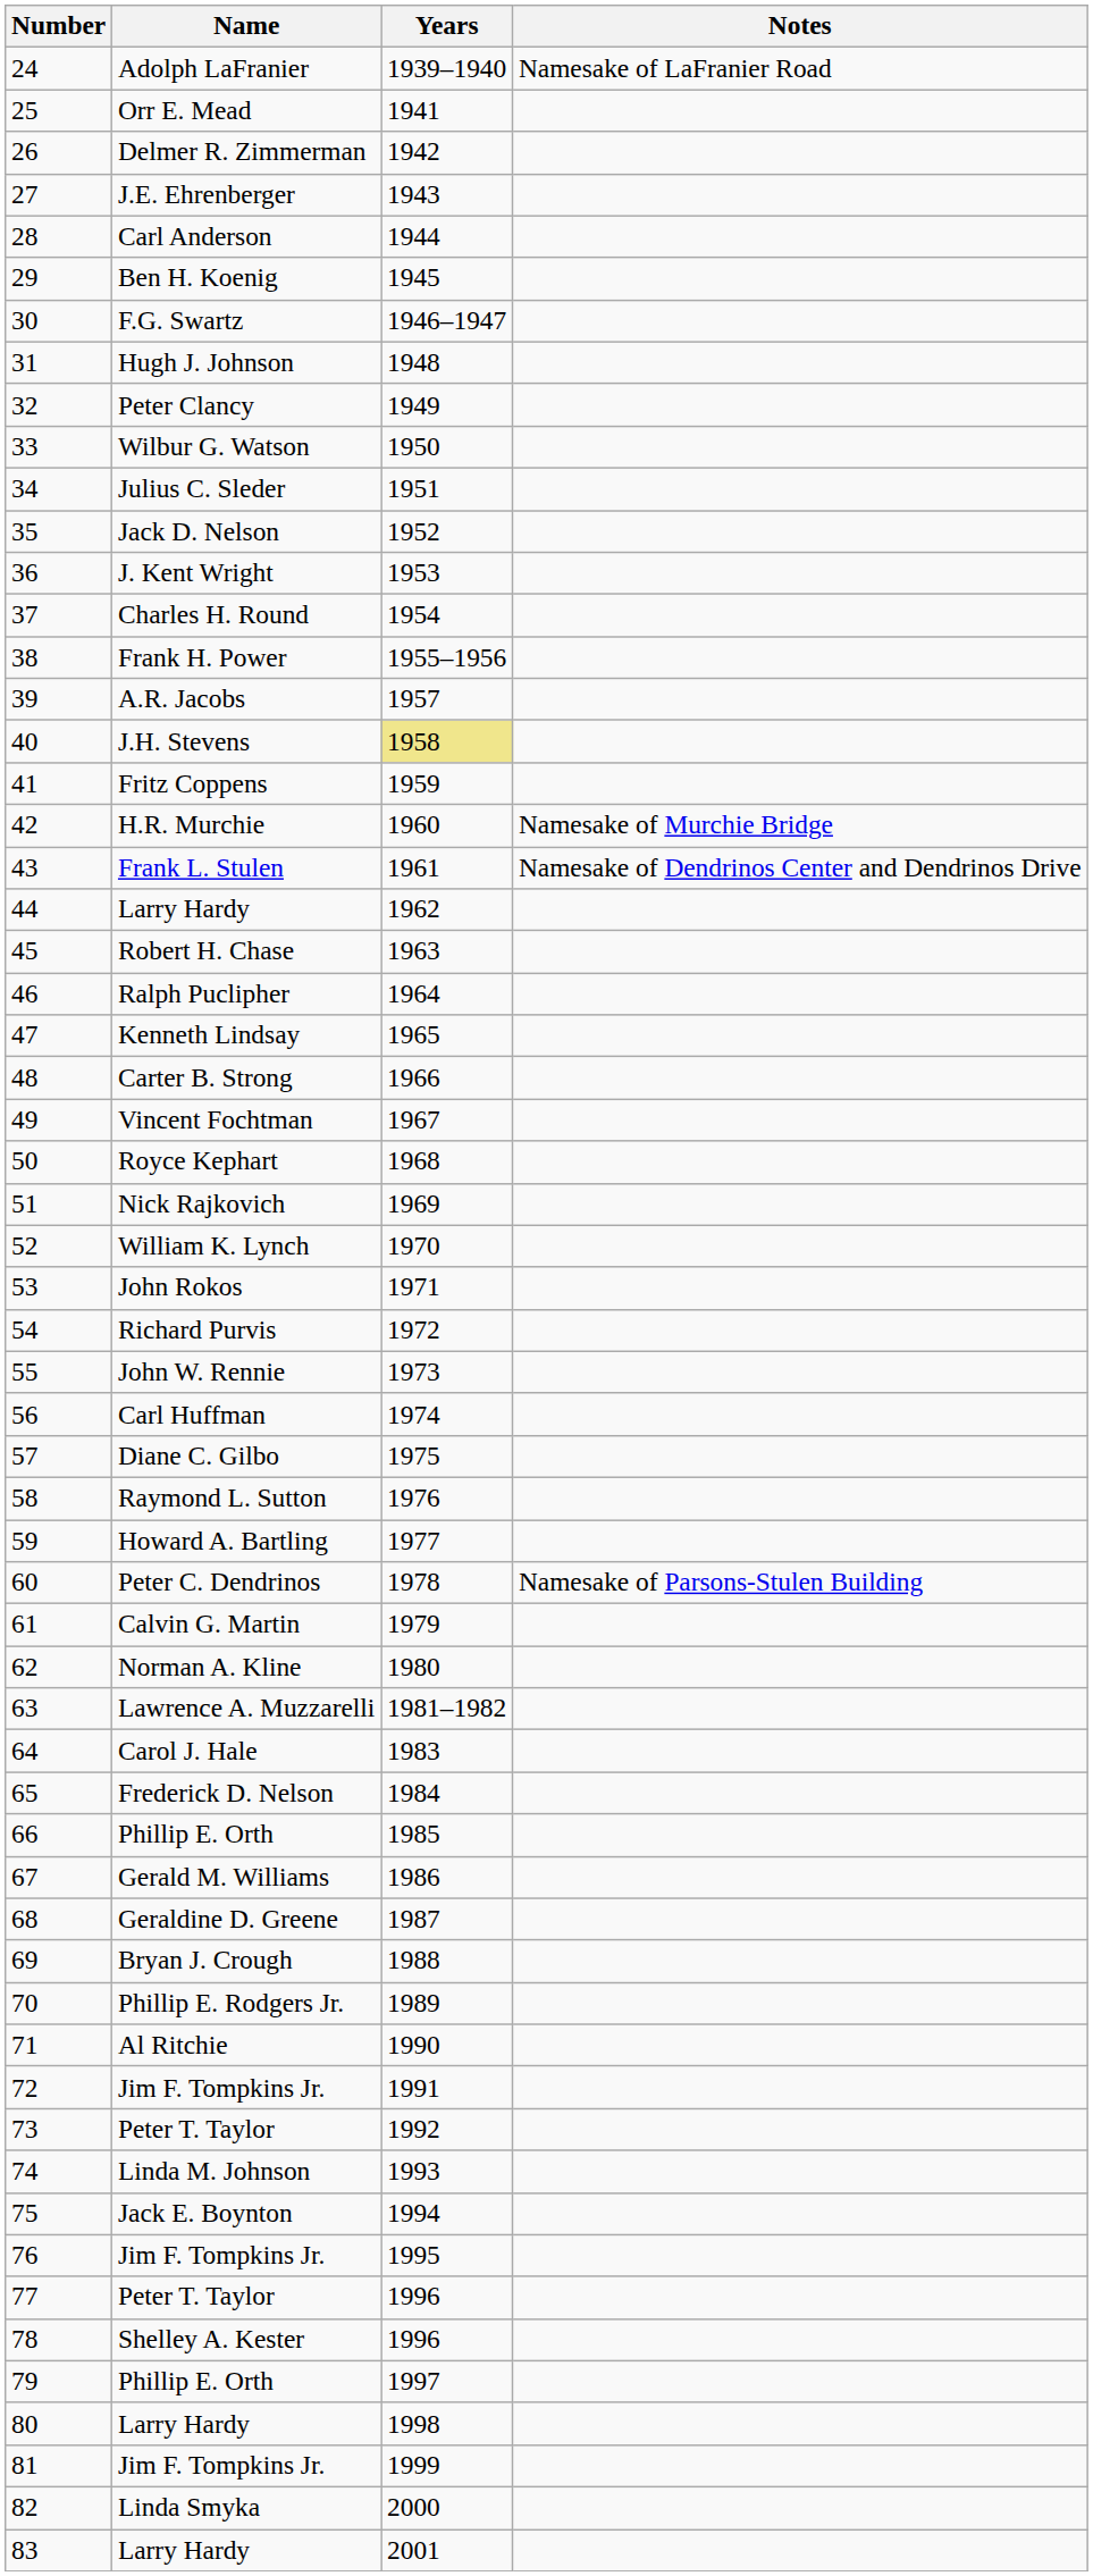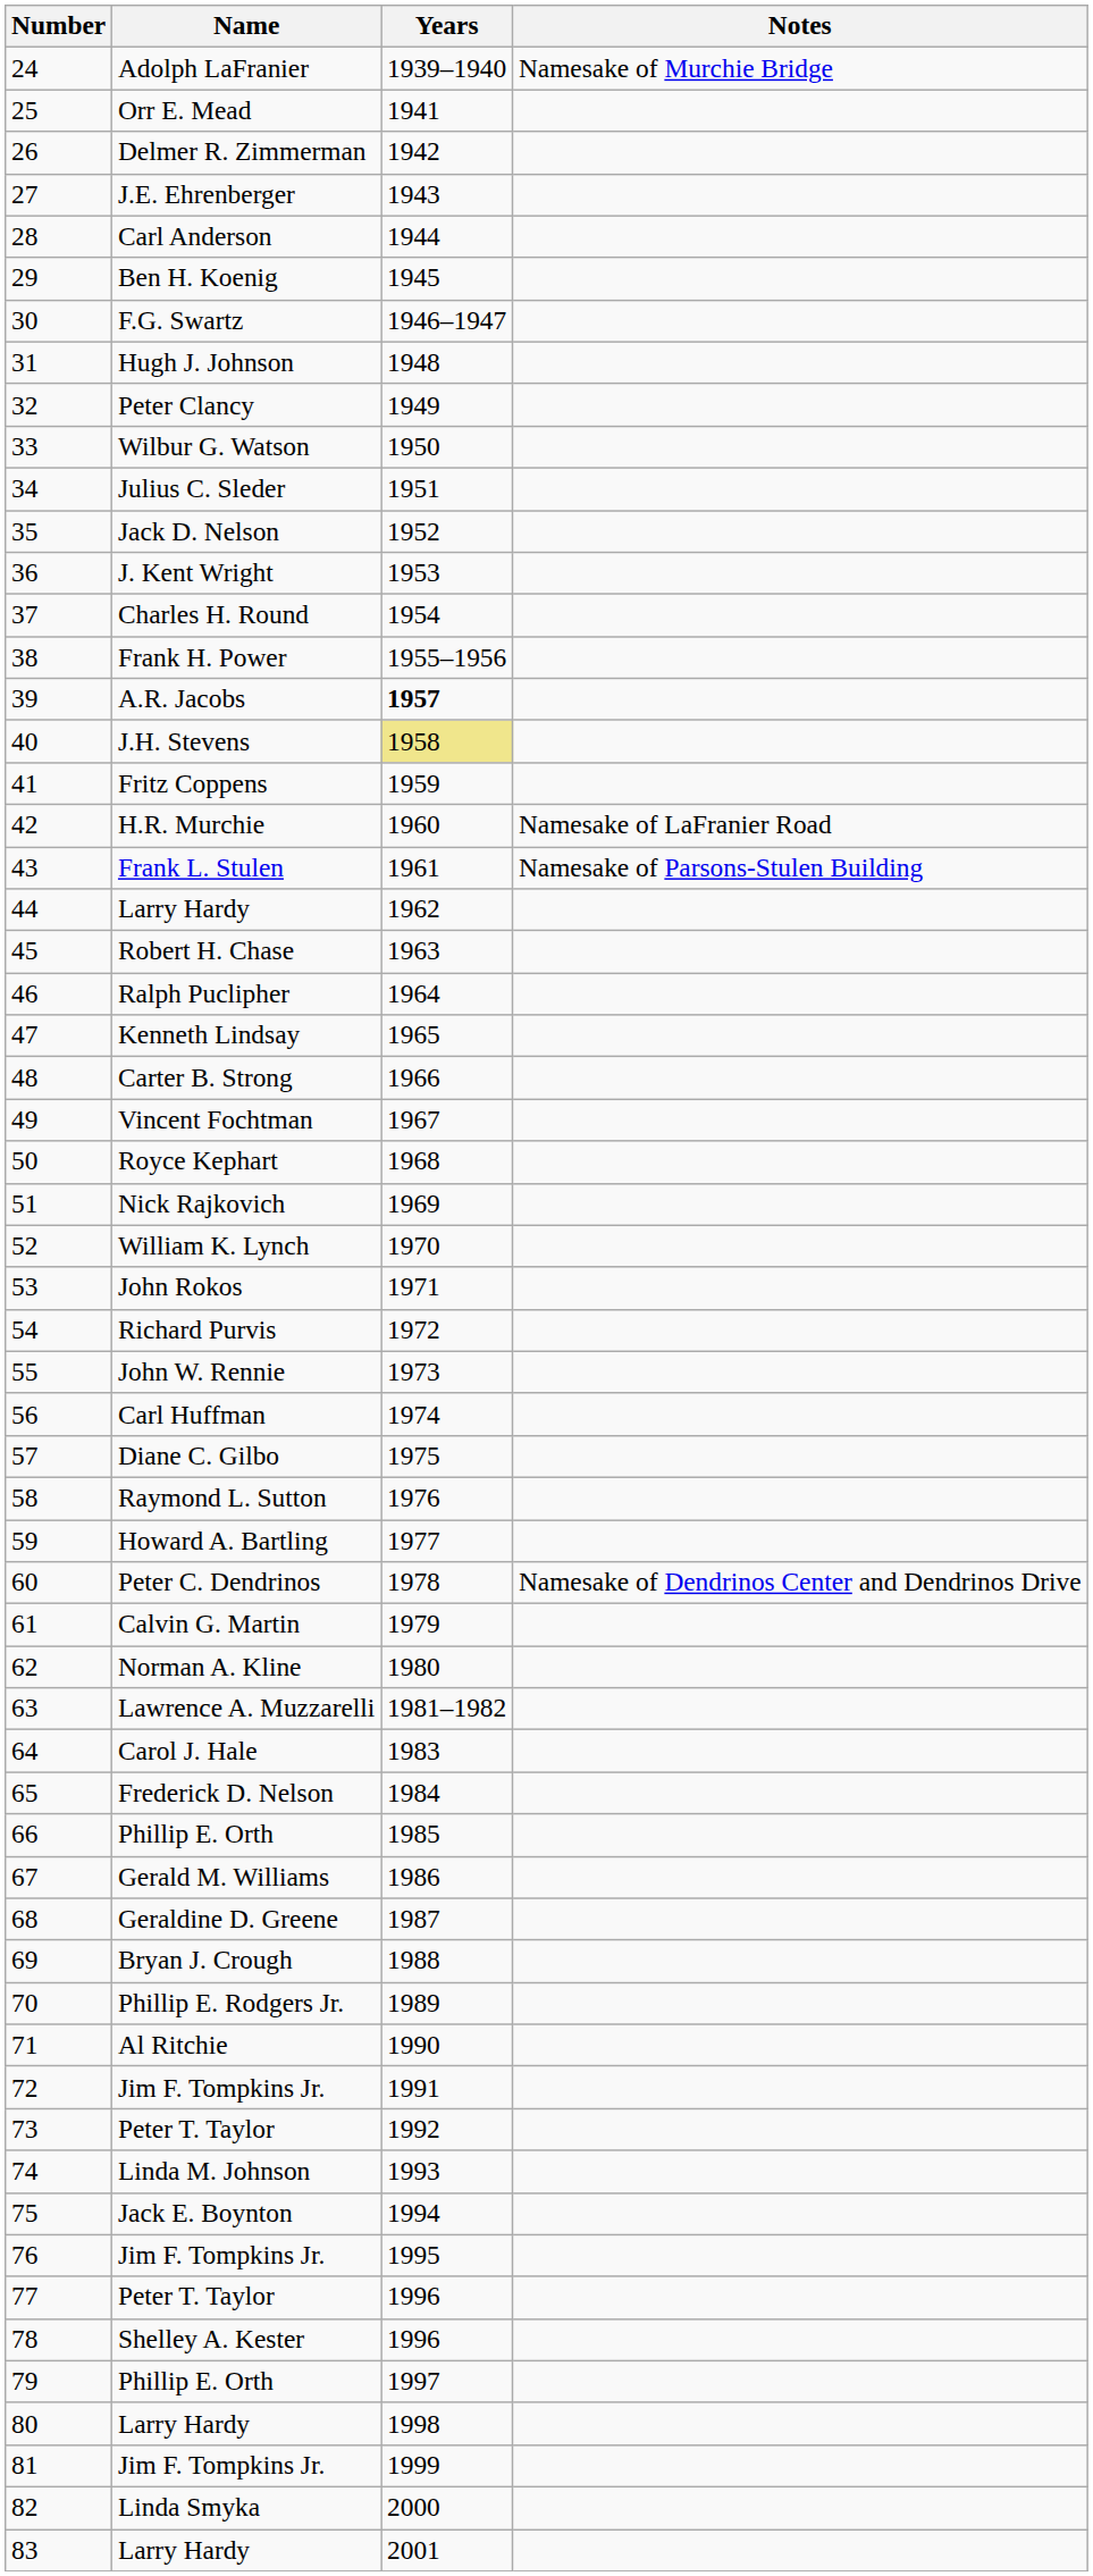Adolph LaFranier | Notes: Namesake of LaFranier Road -> Namesake of Murchie Bridge
A.R. Jacobs | Years: normal -> bold
H.R. Murchie | Notes: Namesake of Murchie Bridge -> Namesake of LaFranier Road
Frank L. Stulen | Notes: Namesake of Dendrinos Center and Dendrinos Drive -> Namesake of Parsons-Stulen Building
Peter C. Dendrinos | Notes: Namesake of Parsons-Stulen Building -> Namesake of Dendrinos Center and Dendrinos Drive
